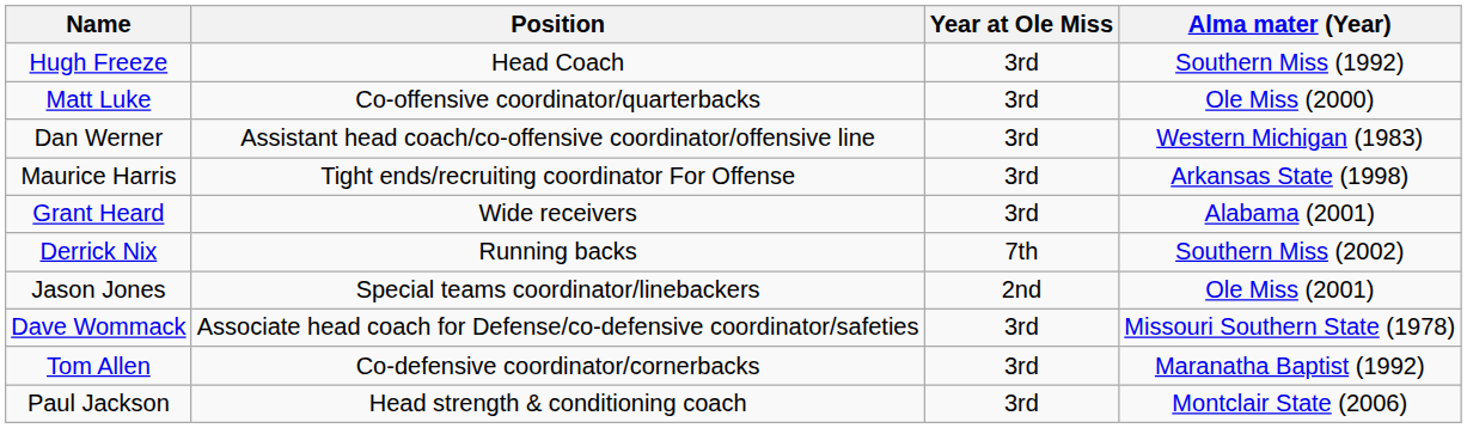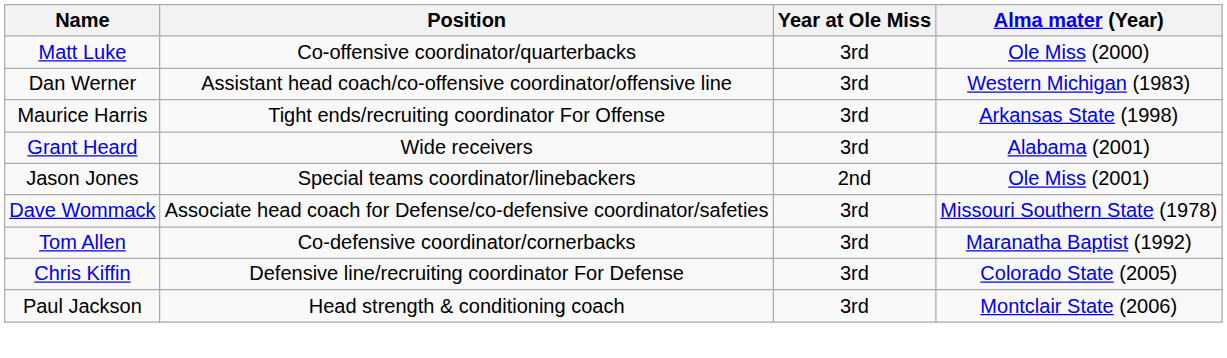- row: Hugh Freeze | Head Coach | 3rd | Southern Miss (1992)
- row: Derrick Nix | Running backs | 7th | Southern Miss (2002)
+ row: Chris Kiffin | Defensive line/recruiting coordinator For Defense | 3rd | Colorado State (2005)
